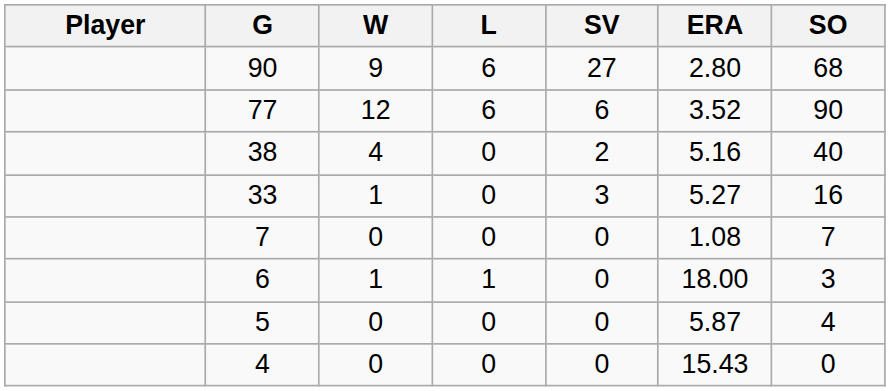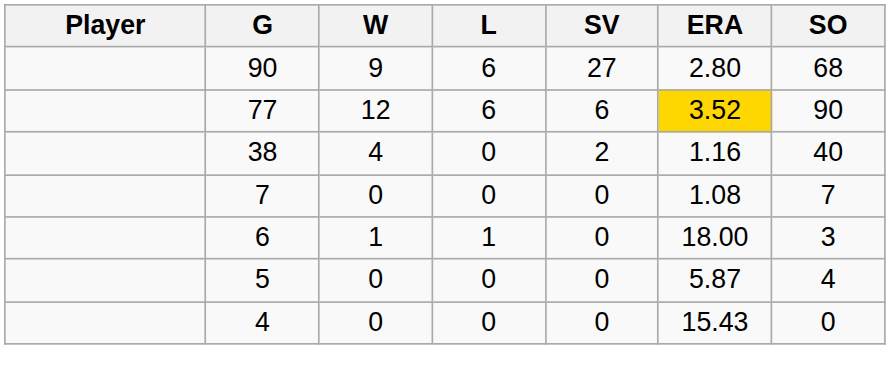77 | ERA: no background -> gold background
38 | ERA: 5.16 -> 1.16
- row: 33 | 1 | 0 | 3 | 5.27 | 16
